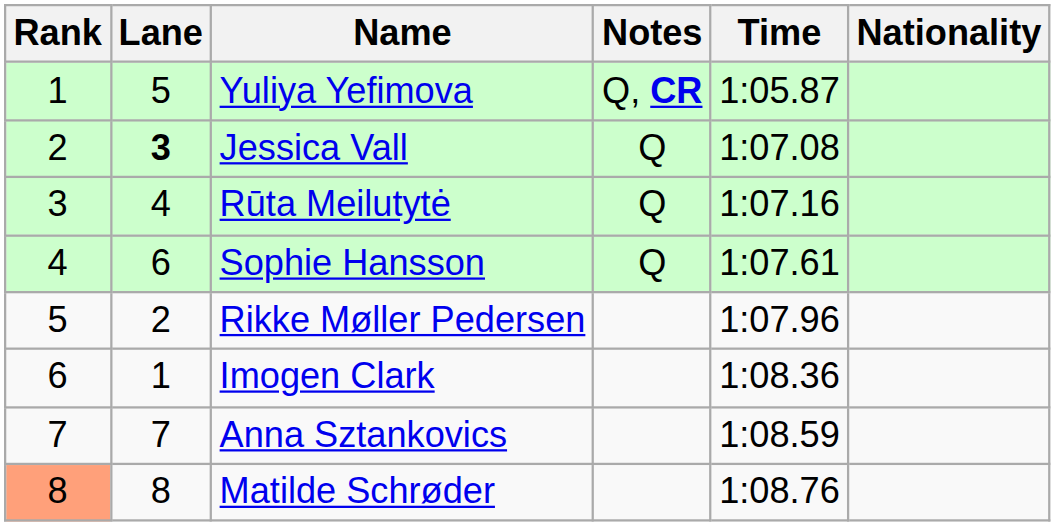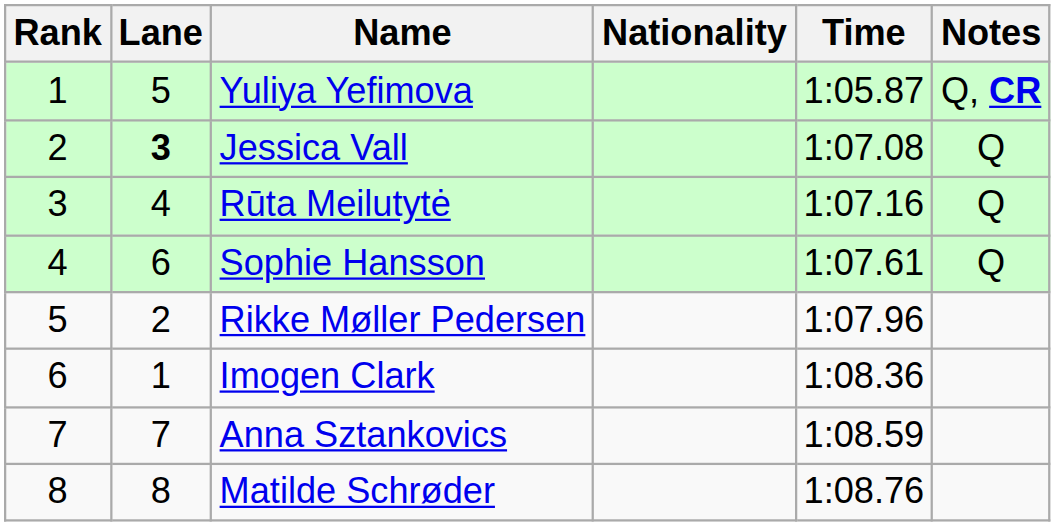columns swapped: Nationality <-> Notes
Matilde Schrøder | Rank: lightsalmon background -> no background
